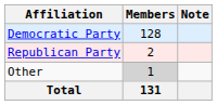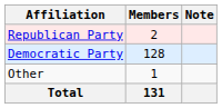rows swapped: Democratic Party <-> Republican Party
Other | Members: lightgrey background -> no background
